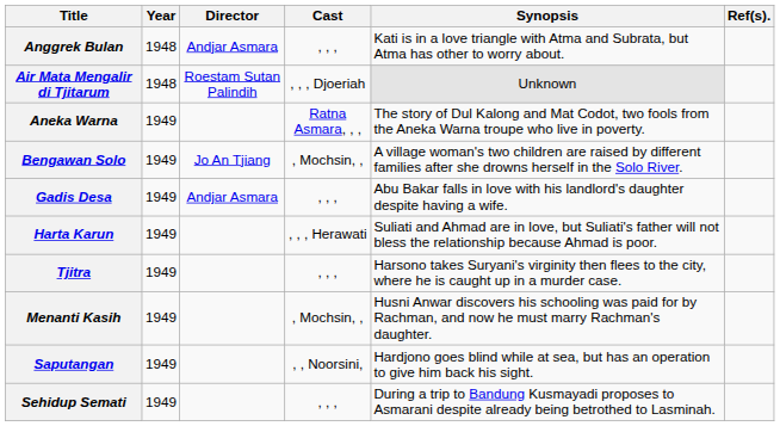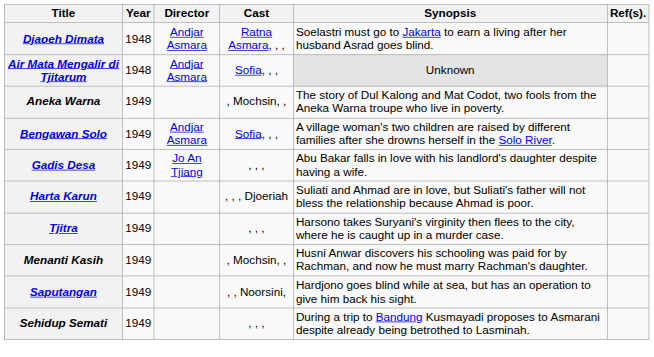+ row: Djaoeh Dimata | 1948 | Andjar Asmara | Ratna Asmara, , , | Soelastri must go to Jakarta to earn a living after her husband Asrad goes blind.
- row: Anggrek Bulan | 1948 | Andjar Asmara | , , , | Kati is in a love triangle with Atma and Subrata, but Atma has other to worry about.
Air Mata Mengalir di Tjitarum | Director: Roestam Sutan Palindih -> Andjar Asmara
Air Mata Mengalir di Tjitarum | Cast: , , , Djoeriah -> Sofia, , ,
Aneka Warna | Cast: Ratna Asmara, , , -> , Mochsin, ,
Bengawan Solo | Director: Jo An Tjiang -> Andjar Asmara
Bengawan Solo | Cast: , Mochsin, , -> Sofia, , ,
Gadis Desa | Director: Andjar Asmara -> Jo An Tjiang
Harta Karun | Cast: , , , Herawati -> , , , Djoeriah
